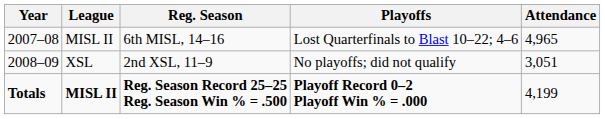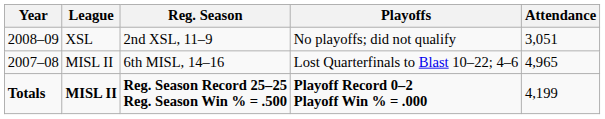rows swapped: 6th MISL, 14–16 <-> 2nd XSL, 11–9
